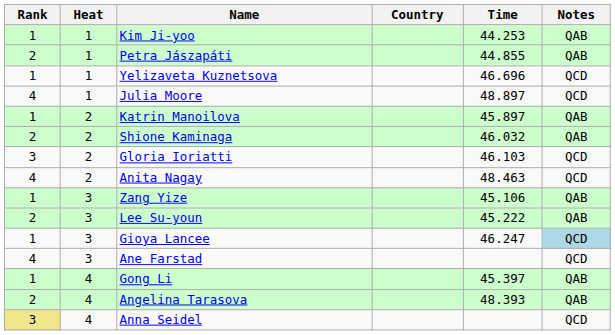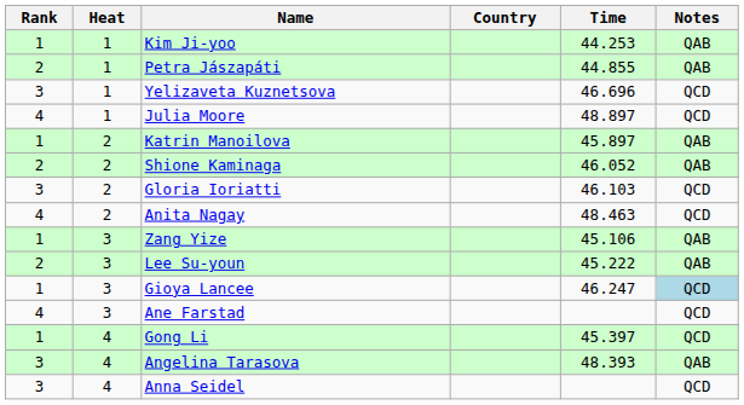Yelizaveta Kuznetsova | Rank: 1 -> 3
Shione Kaminaga | Time: 46.032 -> 46.052
Gong Li | Notes: QAB -> QCD
Angelina Tarasova | Rank: 2 -> 3
Anna Seidel | Rank: khaki background -> no background
